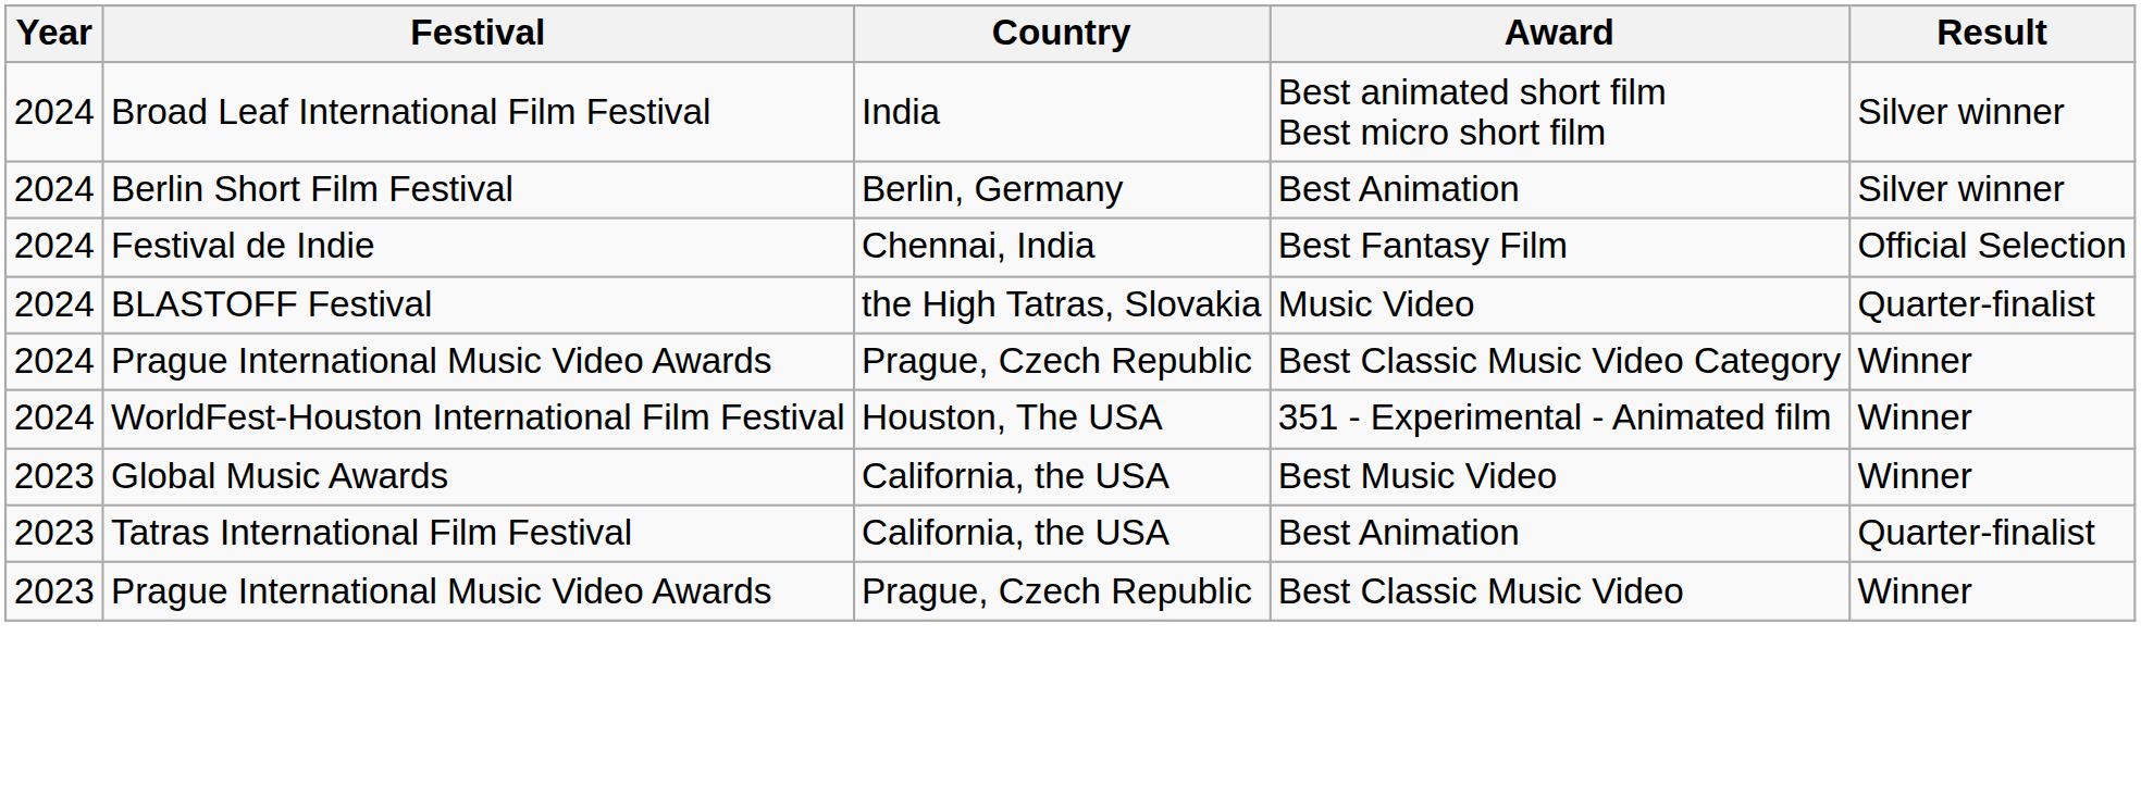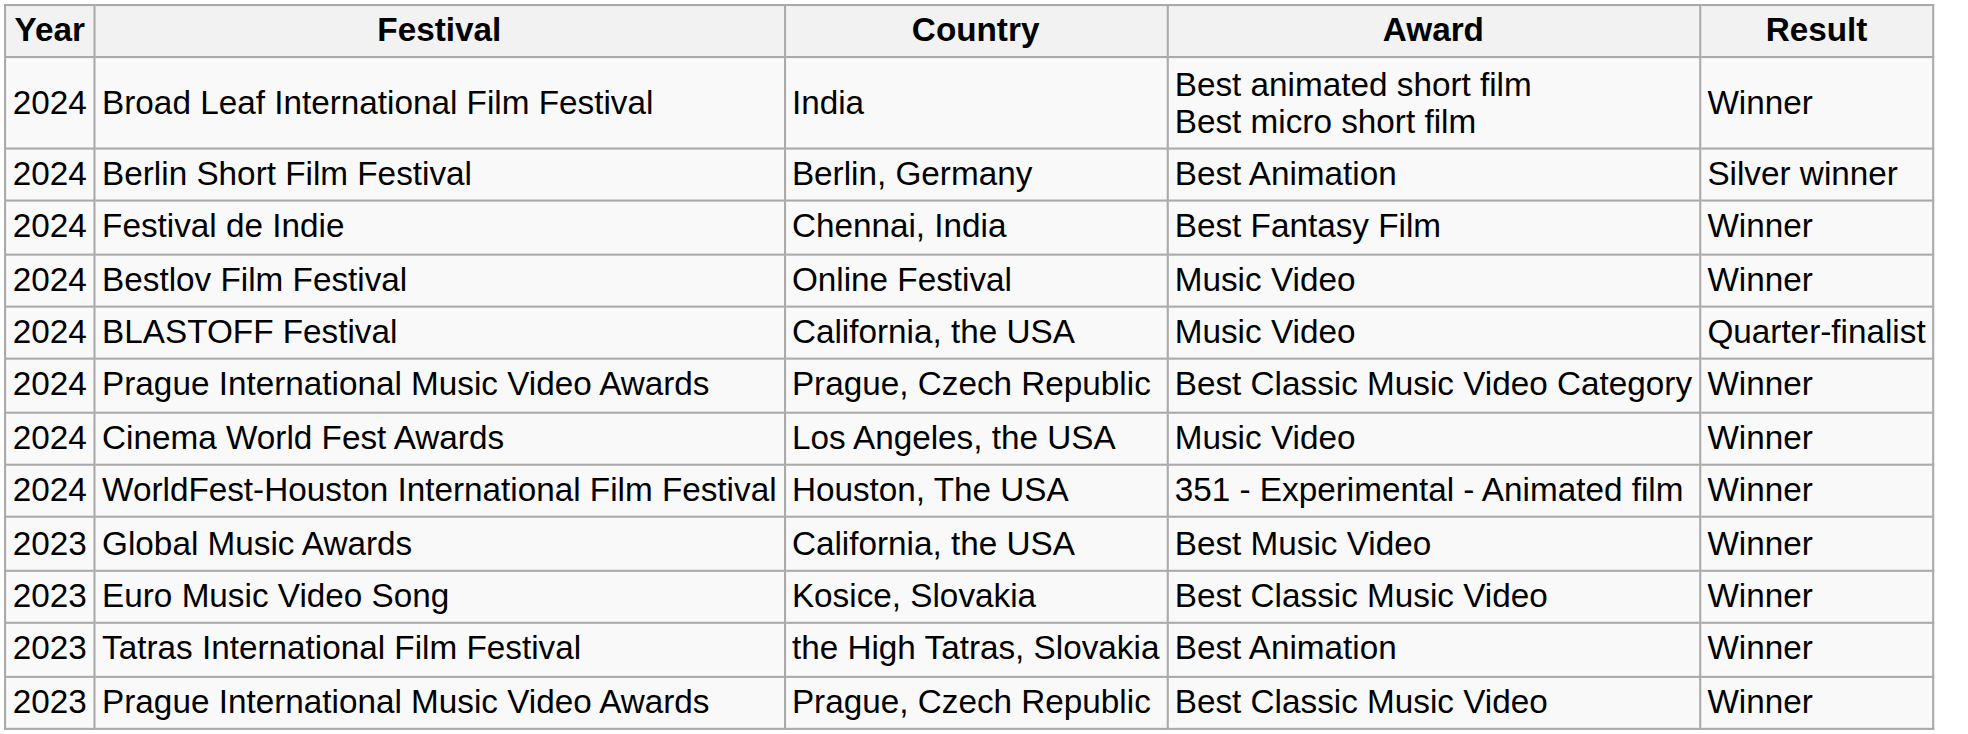Broad Leaf International Film Festival | Result: Silver winner -> Winner
Festival de Indie | Result: Official Selection -> Winner
+ row: 2024 | Bestlov Film Festival | Online Festival | Music Video | Winner
BLASTOFF Festival | Country: the High Tatras, Slovakia -> California, the USA
+ row: 2024 | Cinema World Fest Awards | Los Angeles, the USA | Music Video | Winner
+ row: 2023 | Euro Music Video Song | Kosice, Slovakia | Best Classic Music Video | Winner
Tatras International Film Festival | Country: California, the USA -> the High Tatras, Slovakia
Tatras International Film Festival | Result: Quarter-finalist -> Winner
